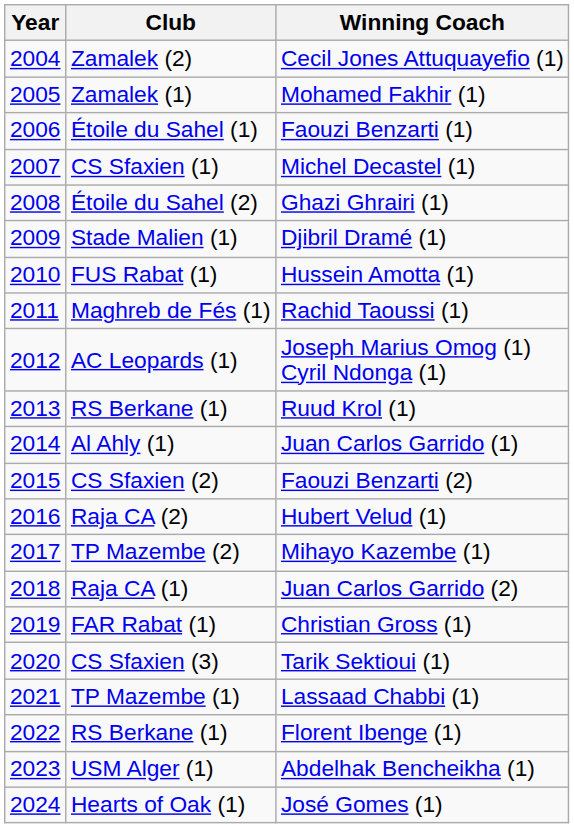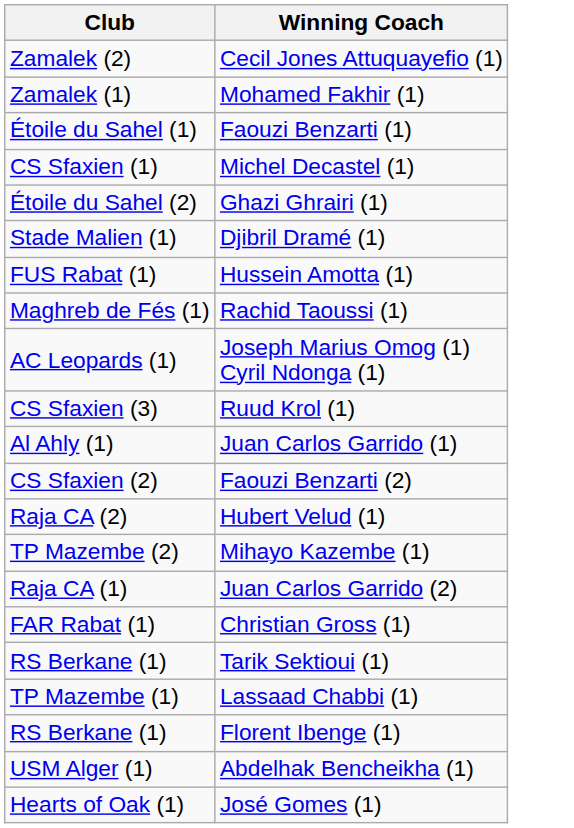- column: Year | 2004 | 2005 | 2006 | 2007 | 2008 | 2009 | 2010 | 2011 | 2012 | 2013 | 2014 | 2015 | 2016 | 2017 | 2018 | 2019 | 2020 | 2021 | 2022 | 2023 | 2024
Ruud Krol (1) | Club: RS Berkane (1) -> CS Sfaxien (3)
Tarik Sektioui (1) | Club: CS Sfaxien (3) -> RS Berkane (1)
